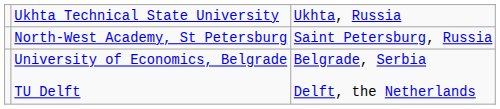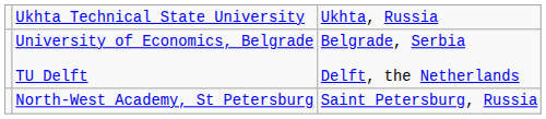rows swapped: North-West Academy, St Petersburg <-> University of Economics, Belgrade TU Delft
